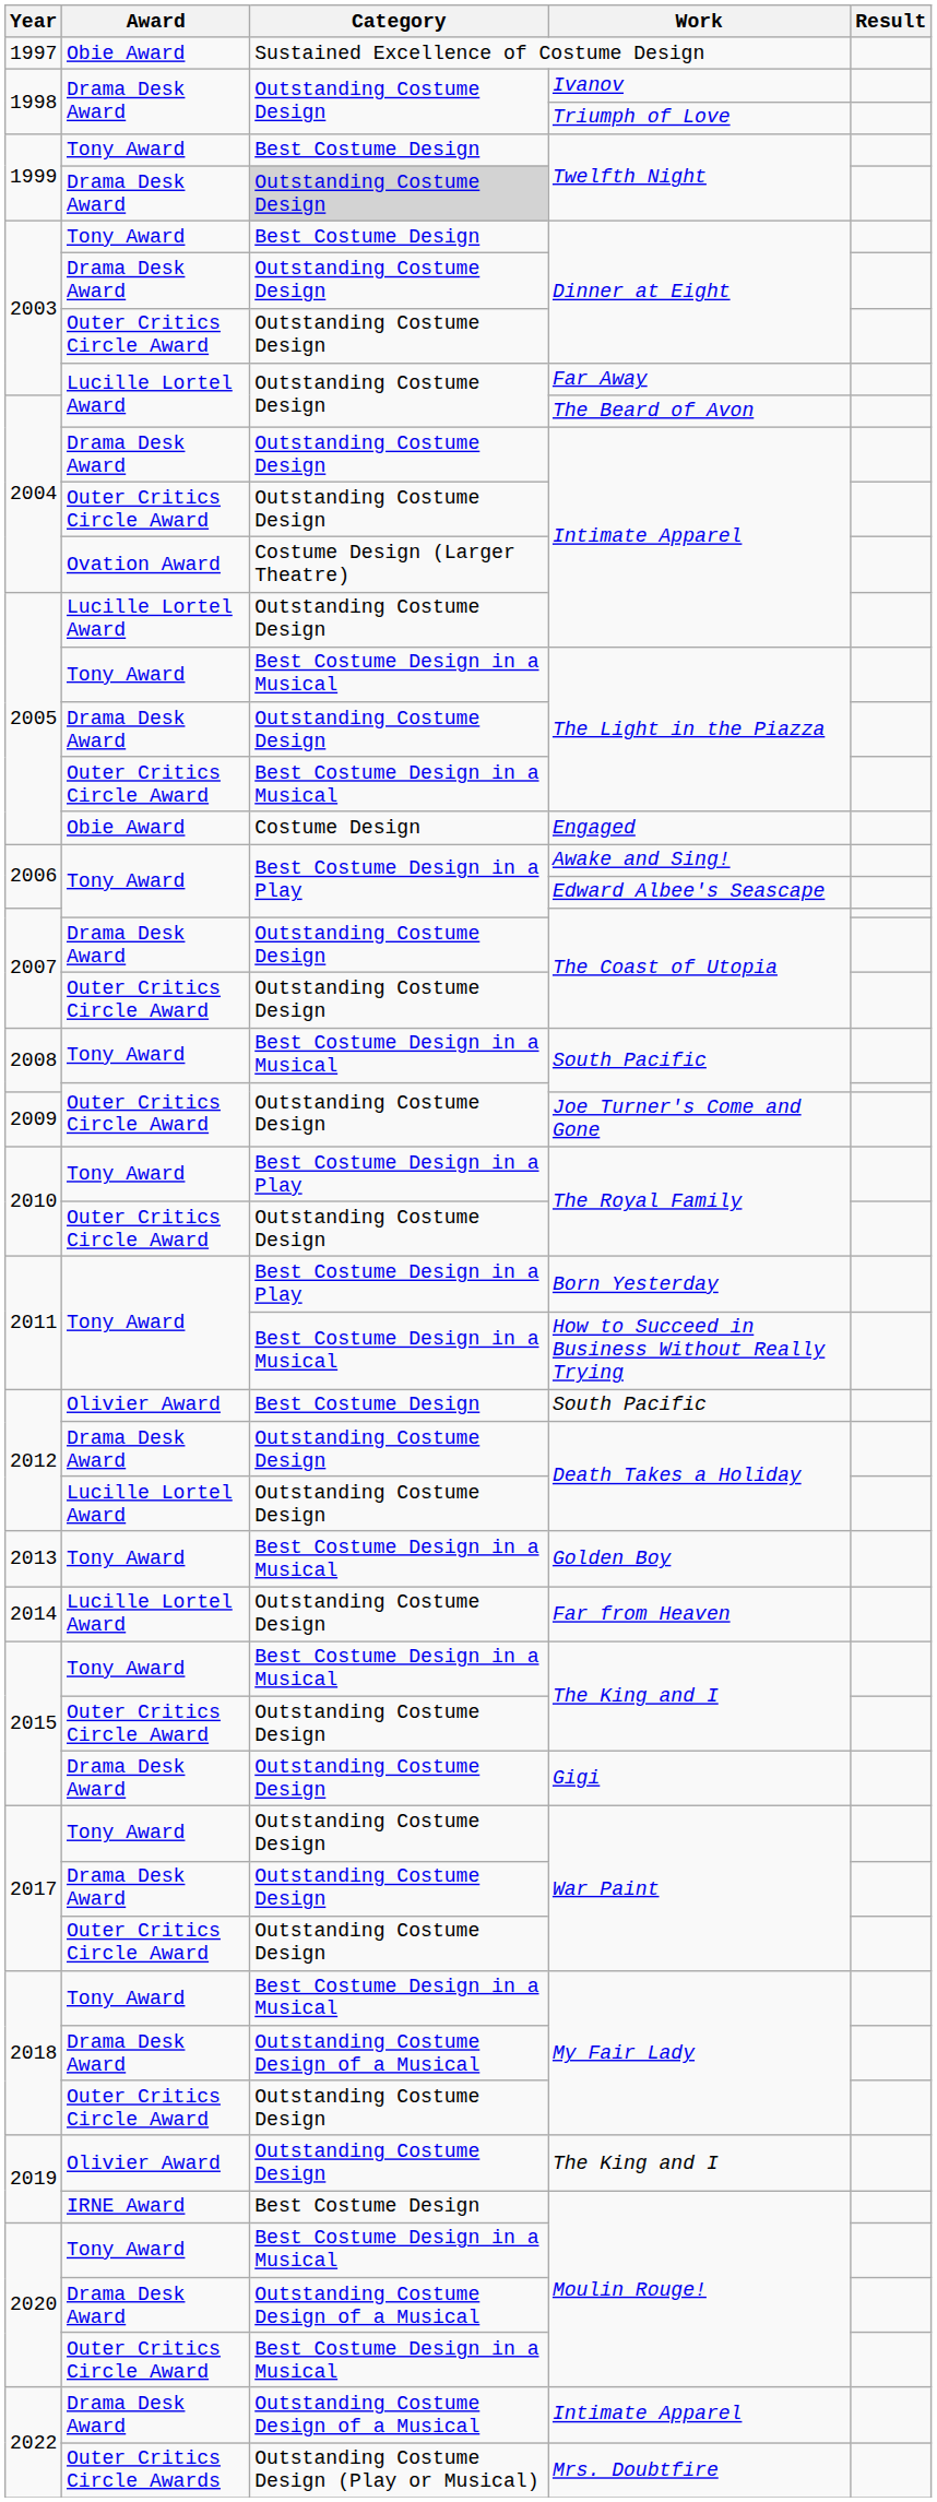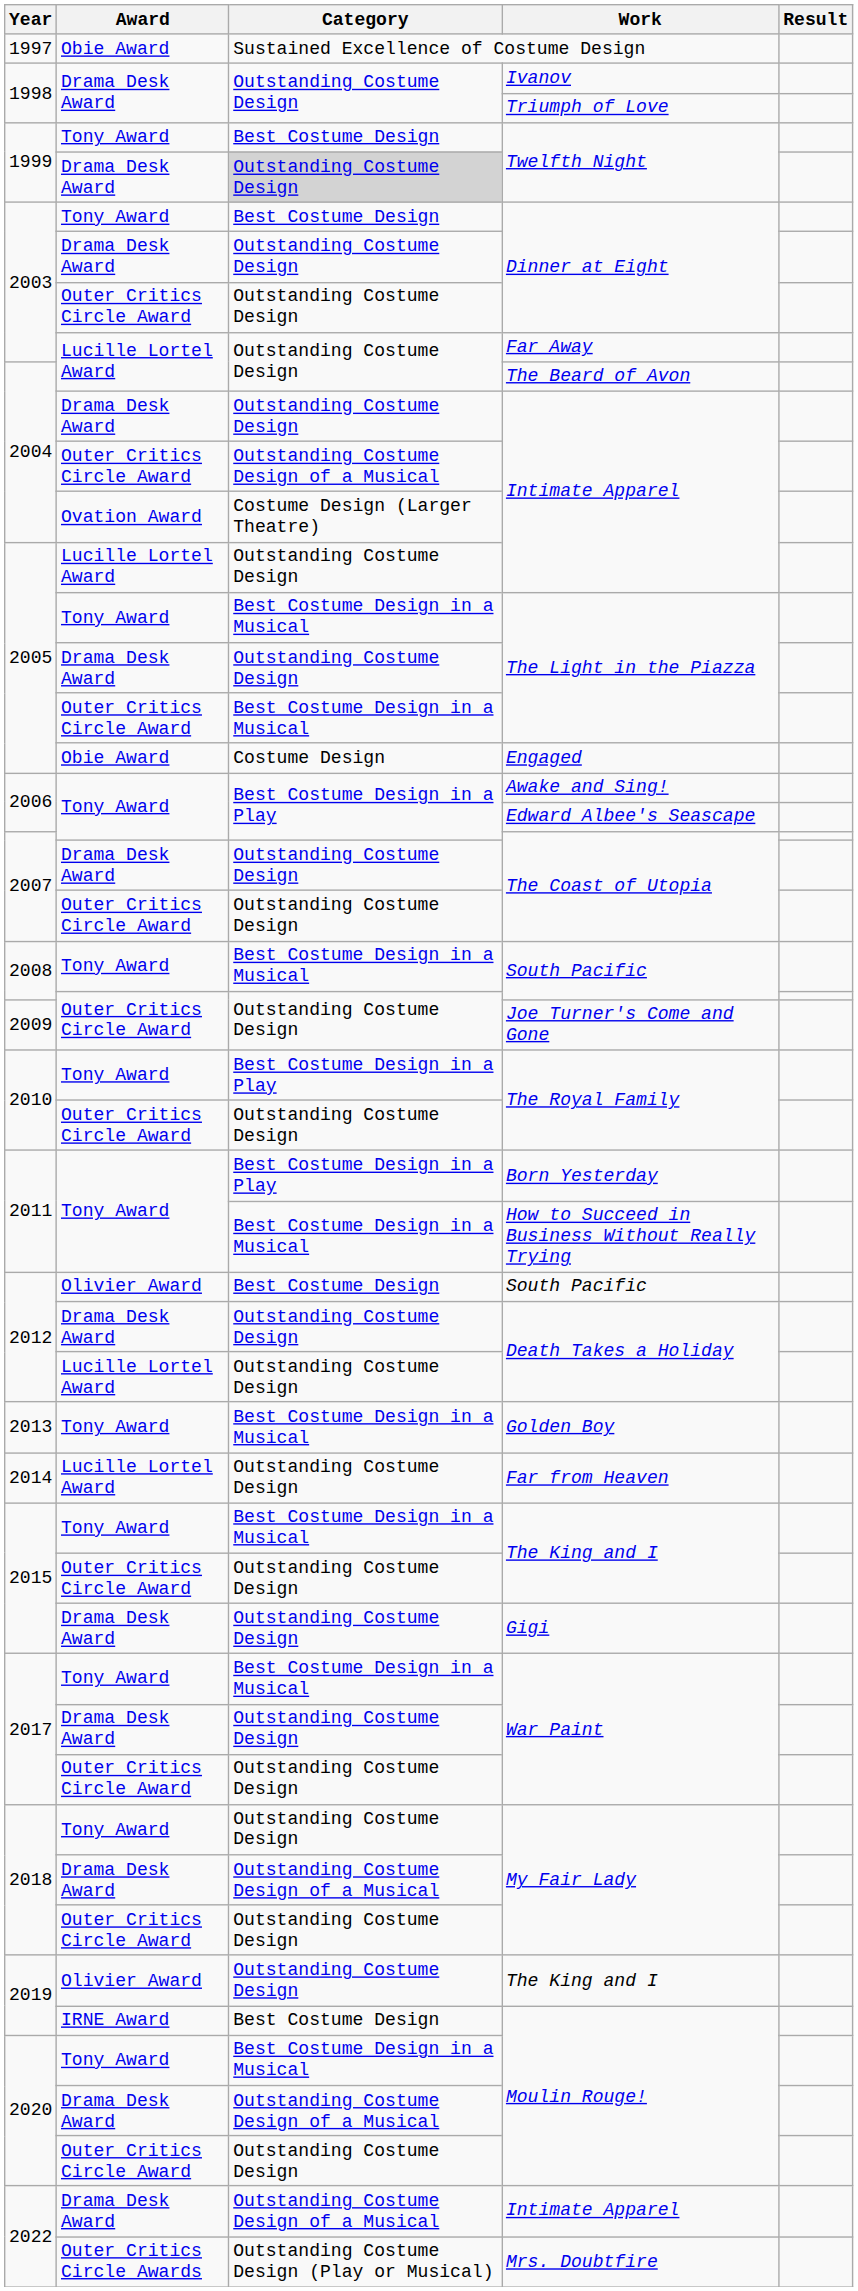Outer Critics Circle Award / Intimate Apparel | Category: Outstanding Costume Design -> Outstanding Costume Design of a Musical
Tony Award / War Paint | Category: Outstanding Costume Design -> Best Costume Design in a Musical
Tony Award / My Fair Lady | Category: Best Costume Design in a Musical -> Outstanding Costume Design
Outer Critics Circle Award / Moulin Rouge! | Category: Best Costume Design in a Musical -> Outstanding Costume Design
